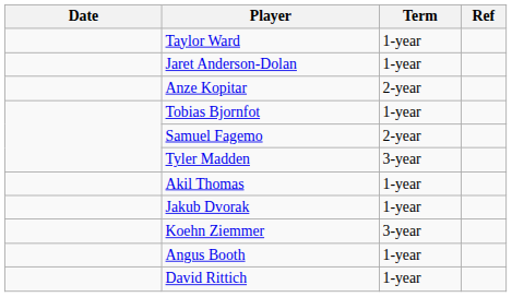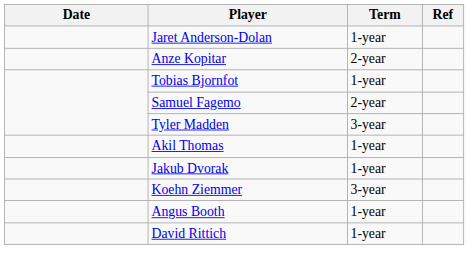- row: Taylor Ward | 1-year
